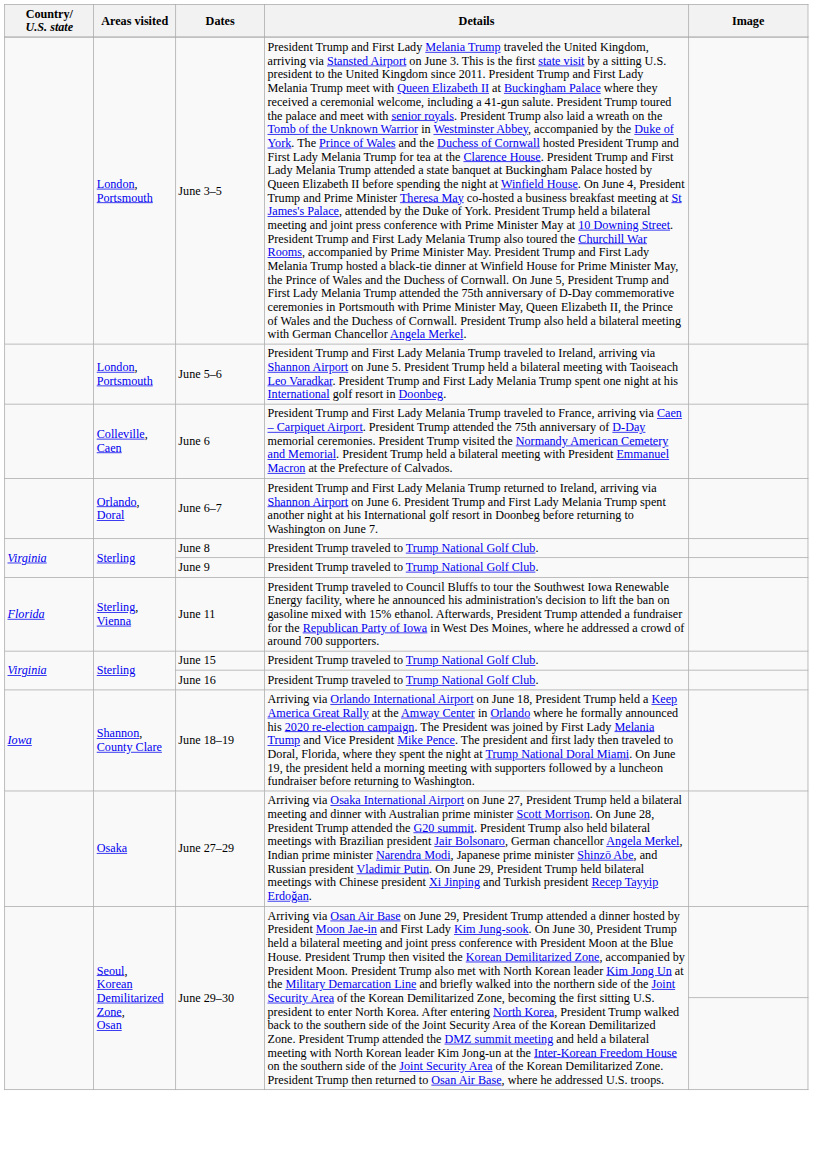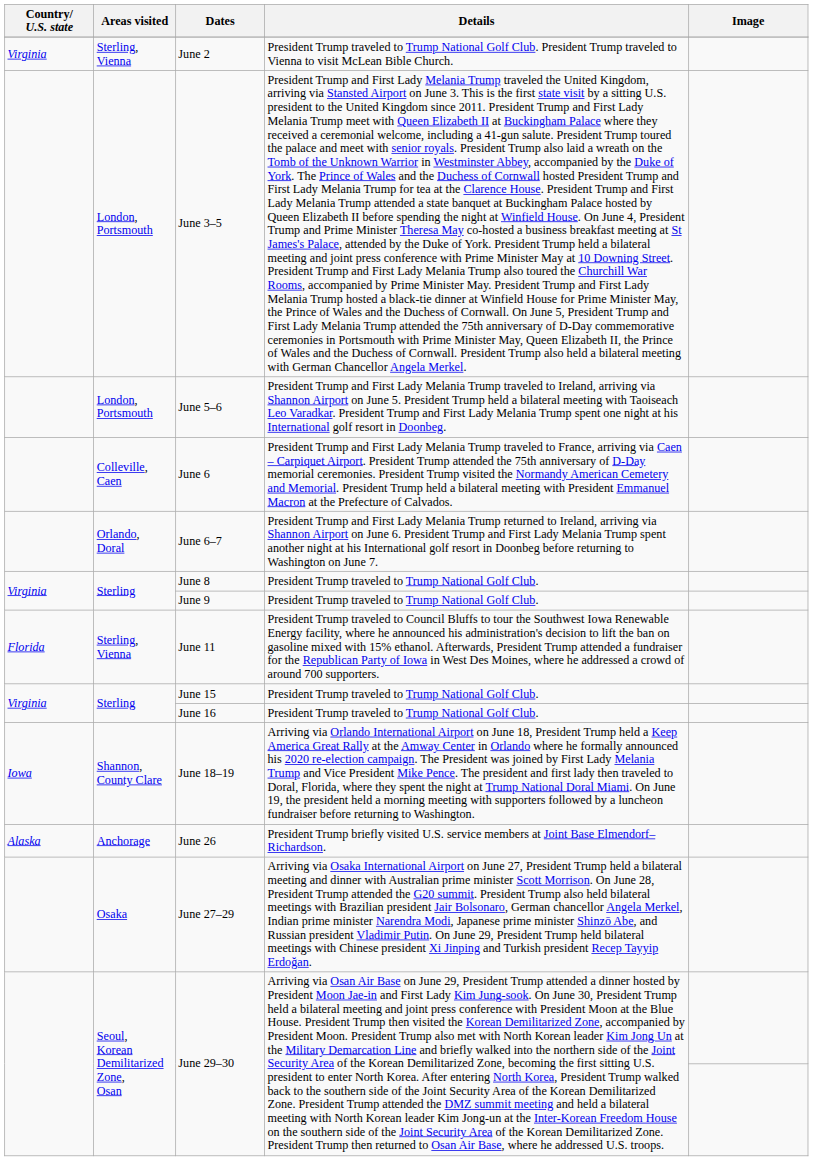+ row: Virginia | Sterling, Vienna | June 2 | President Trump traveled to Trump National Golf Club. President Trump traveled to Vienna to visit McLean Bible Church.
+ row: Alaska | Anchorage | June 26 | President Trump briefly visited U.S. service members at Joint Base Elmendorf–Richardson.
